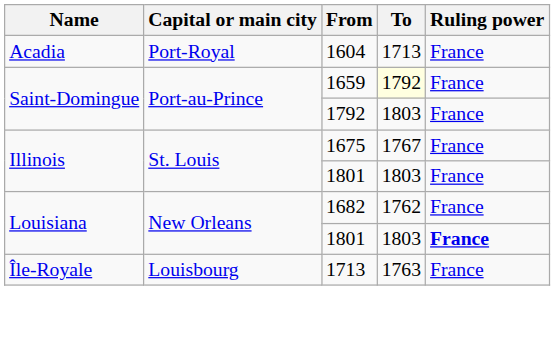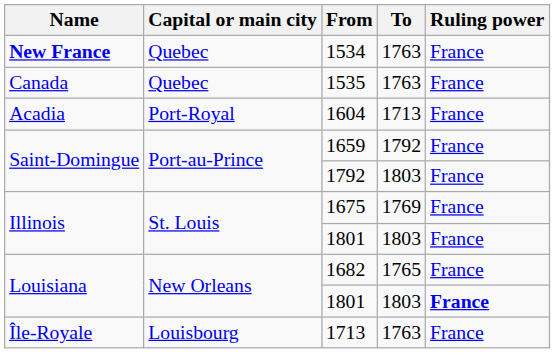+ row: New France | Quebec | 1534 | 1763 | France
+ row: Canada | Quebec | 1535 | 1763 | France
1659 | To: lightyellow background -> no background
1675 | To: 1767 -> 1769
1682 | To: 1762 -> 1765
